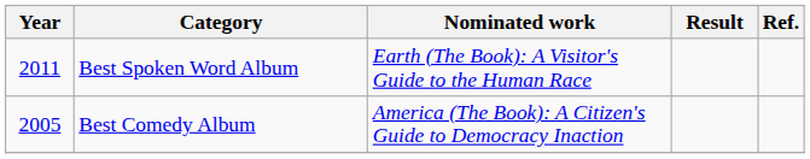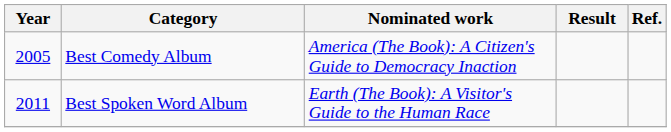rows swapped: Best Comedy Album <-> Best Spoken Word Album
